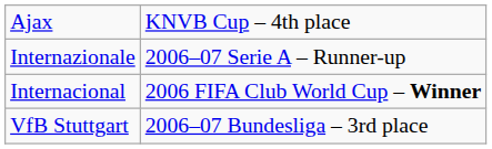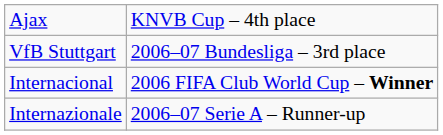rows swapped: Internazionale <-> VfB Stuttgart
